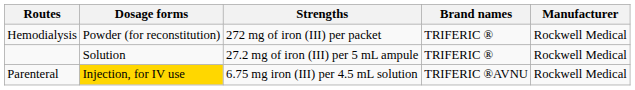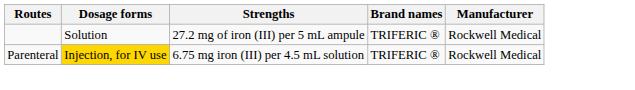- row: Hemodialysis | Powder (for reconstitution) | 272 mg of iron (III) per packet | TRIFERIC ® | Rockwell Medical
Parenteral | Brand names: TRIFERIC ®AVNU -> TRIFERIC ®
